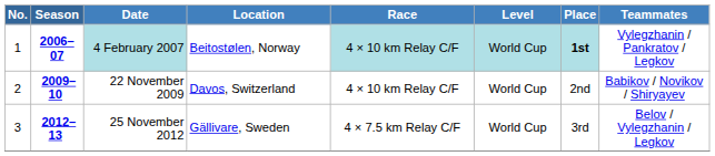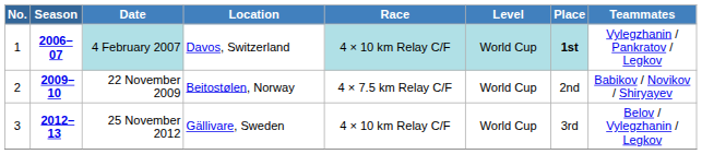4 February 2007 | Location: Beitostølen, Norway -> Davos, Switzerland
22 November 2009 | Location: Davos, Switzerland -> Beitostølen, Norway
22 November 2009 | Race: 4 × 10 km Relay C/F -> 4 × 7.5 km Relay C/F
25 November 2012 | Race: 4 × 7.5 km Relay C/F -> 4 × 10 km Relay C/F
